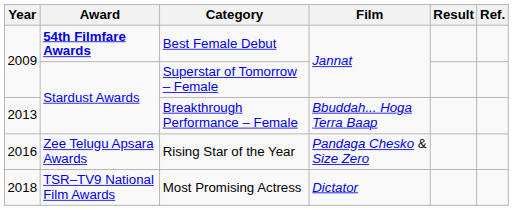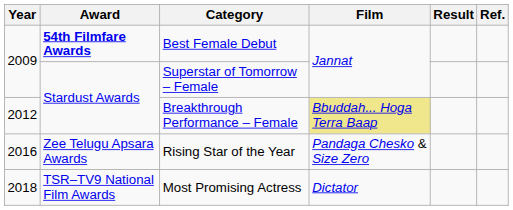Breakthrough Performance – Female | Year: 2013 -> 2012
Breakthrough Performance – Female | Film: no background -> khaki background
